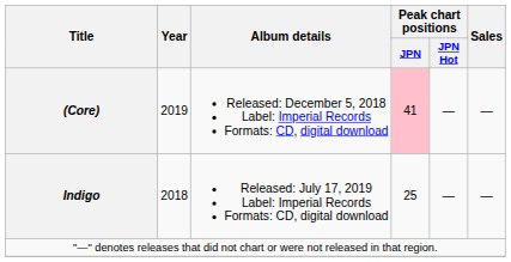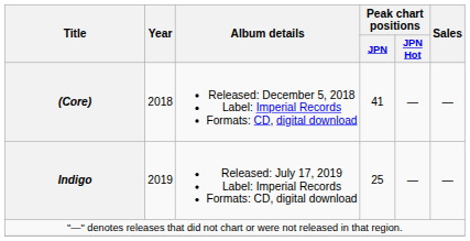(Core) | Year: 2019 -> 2018
(Core) | Peak chart positions / JPN: pink background -> no background
Indigo | Year: 2018 -> 2019
